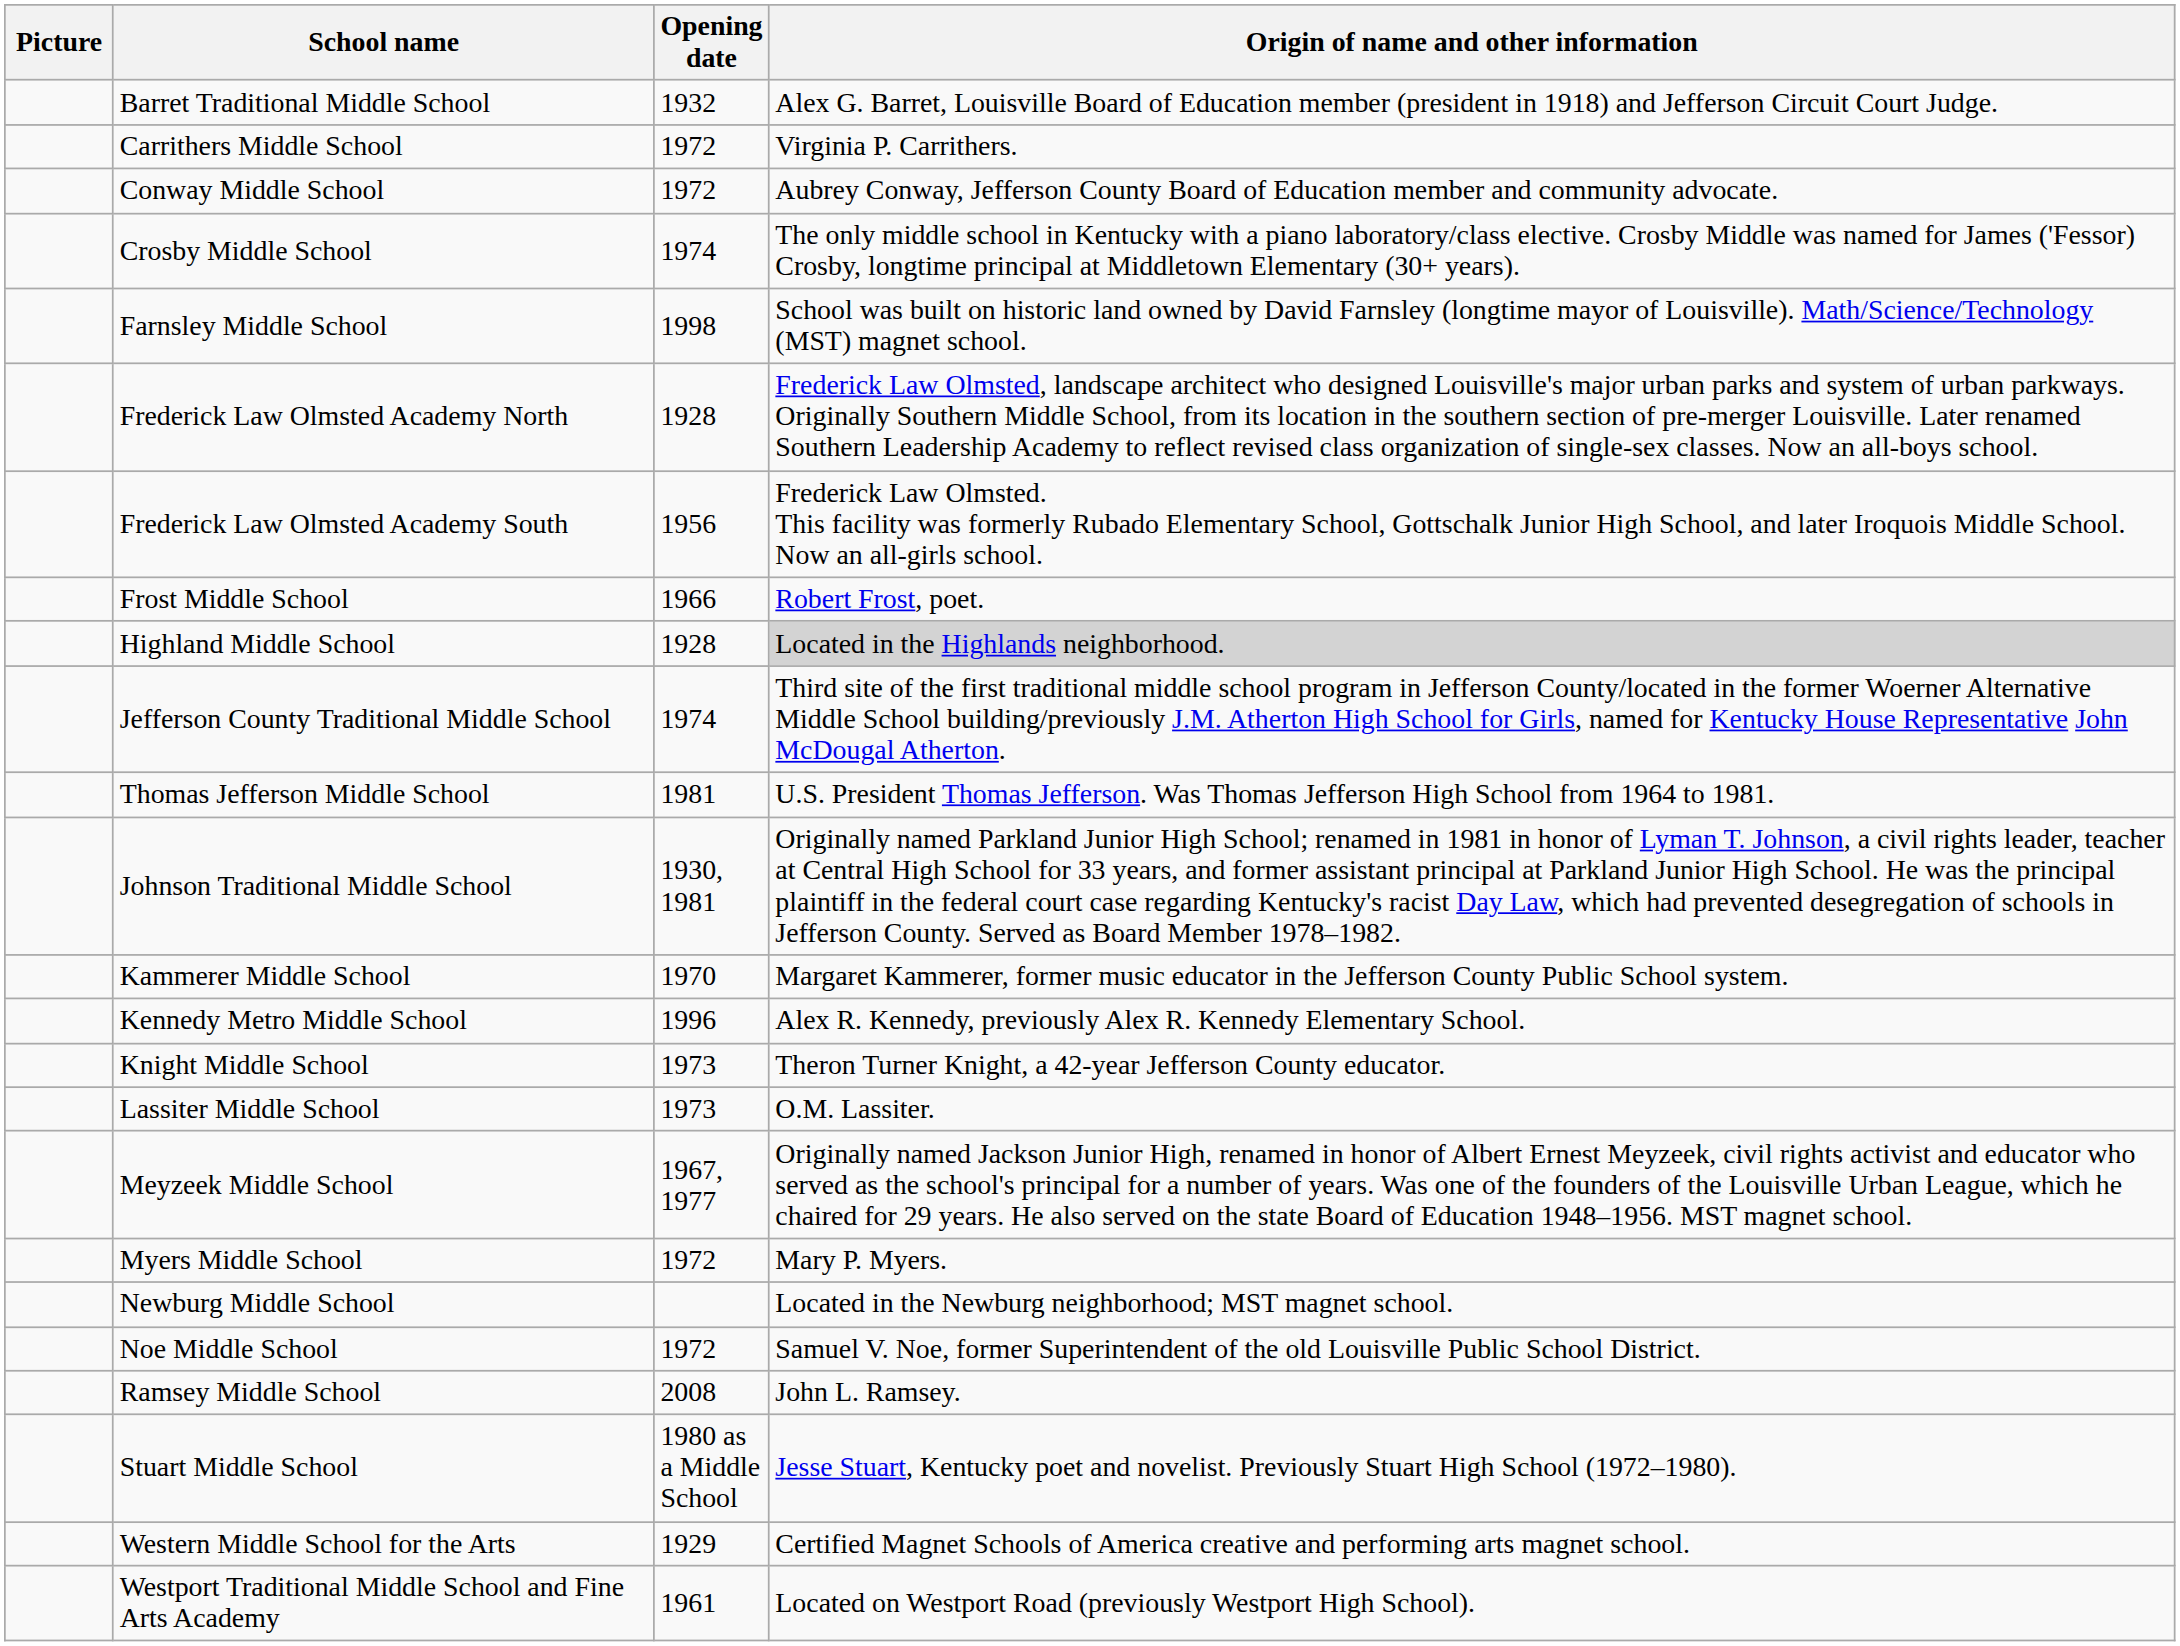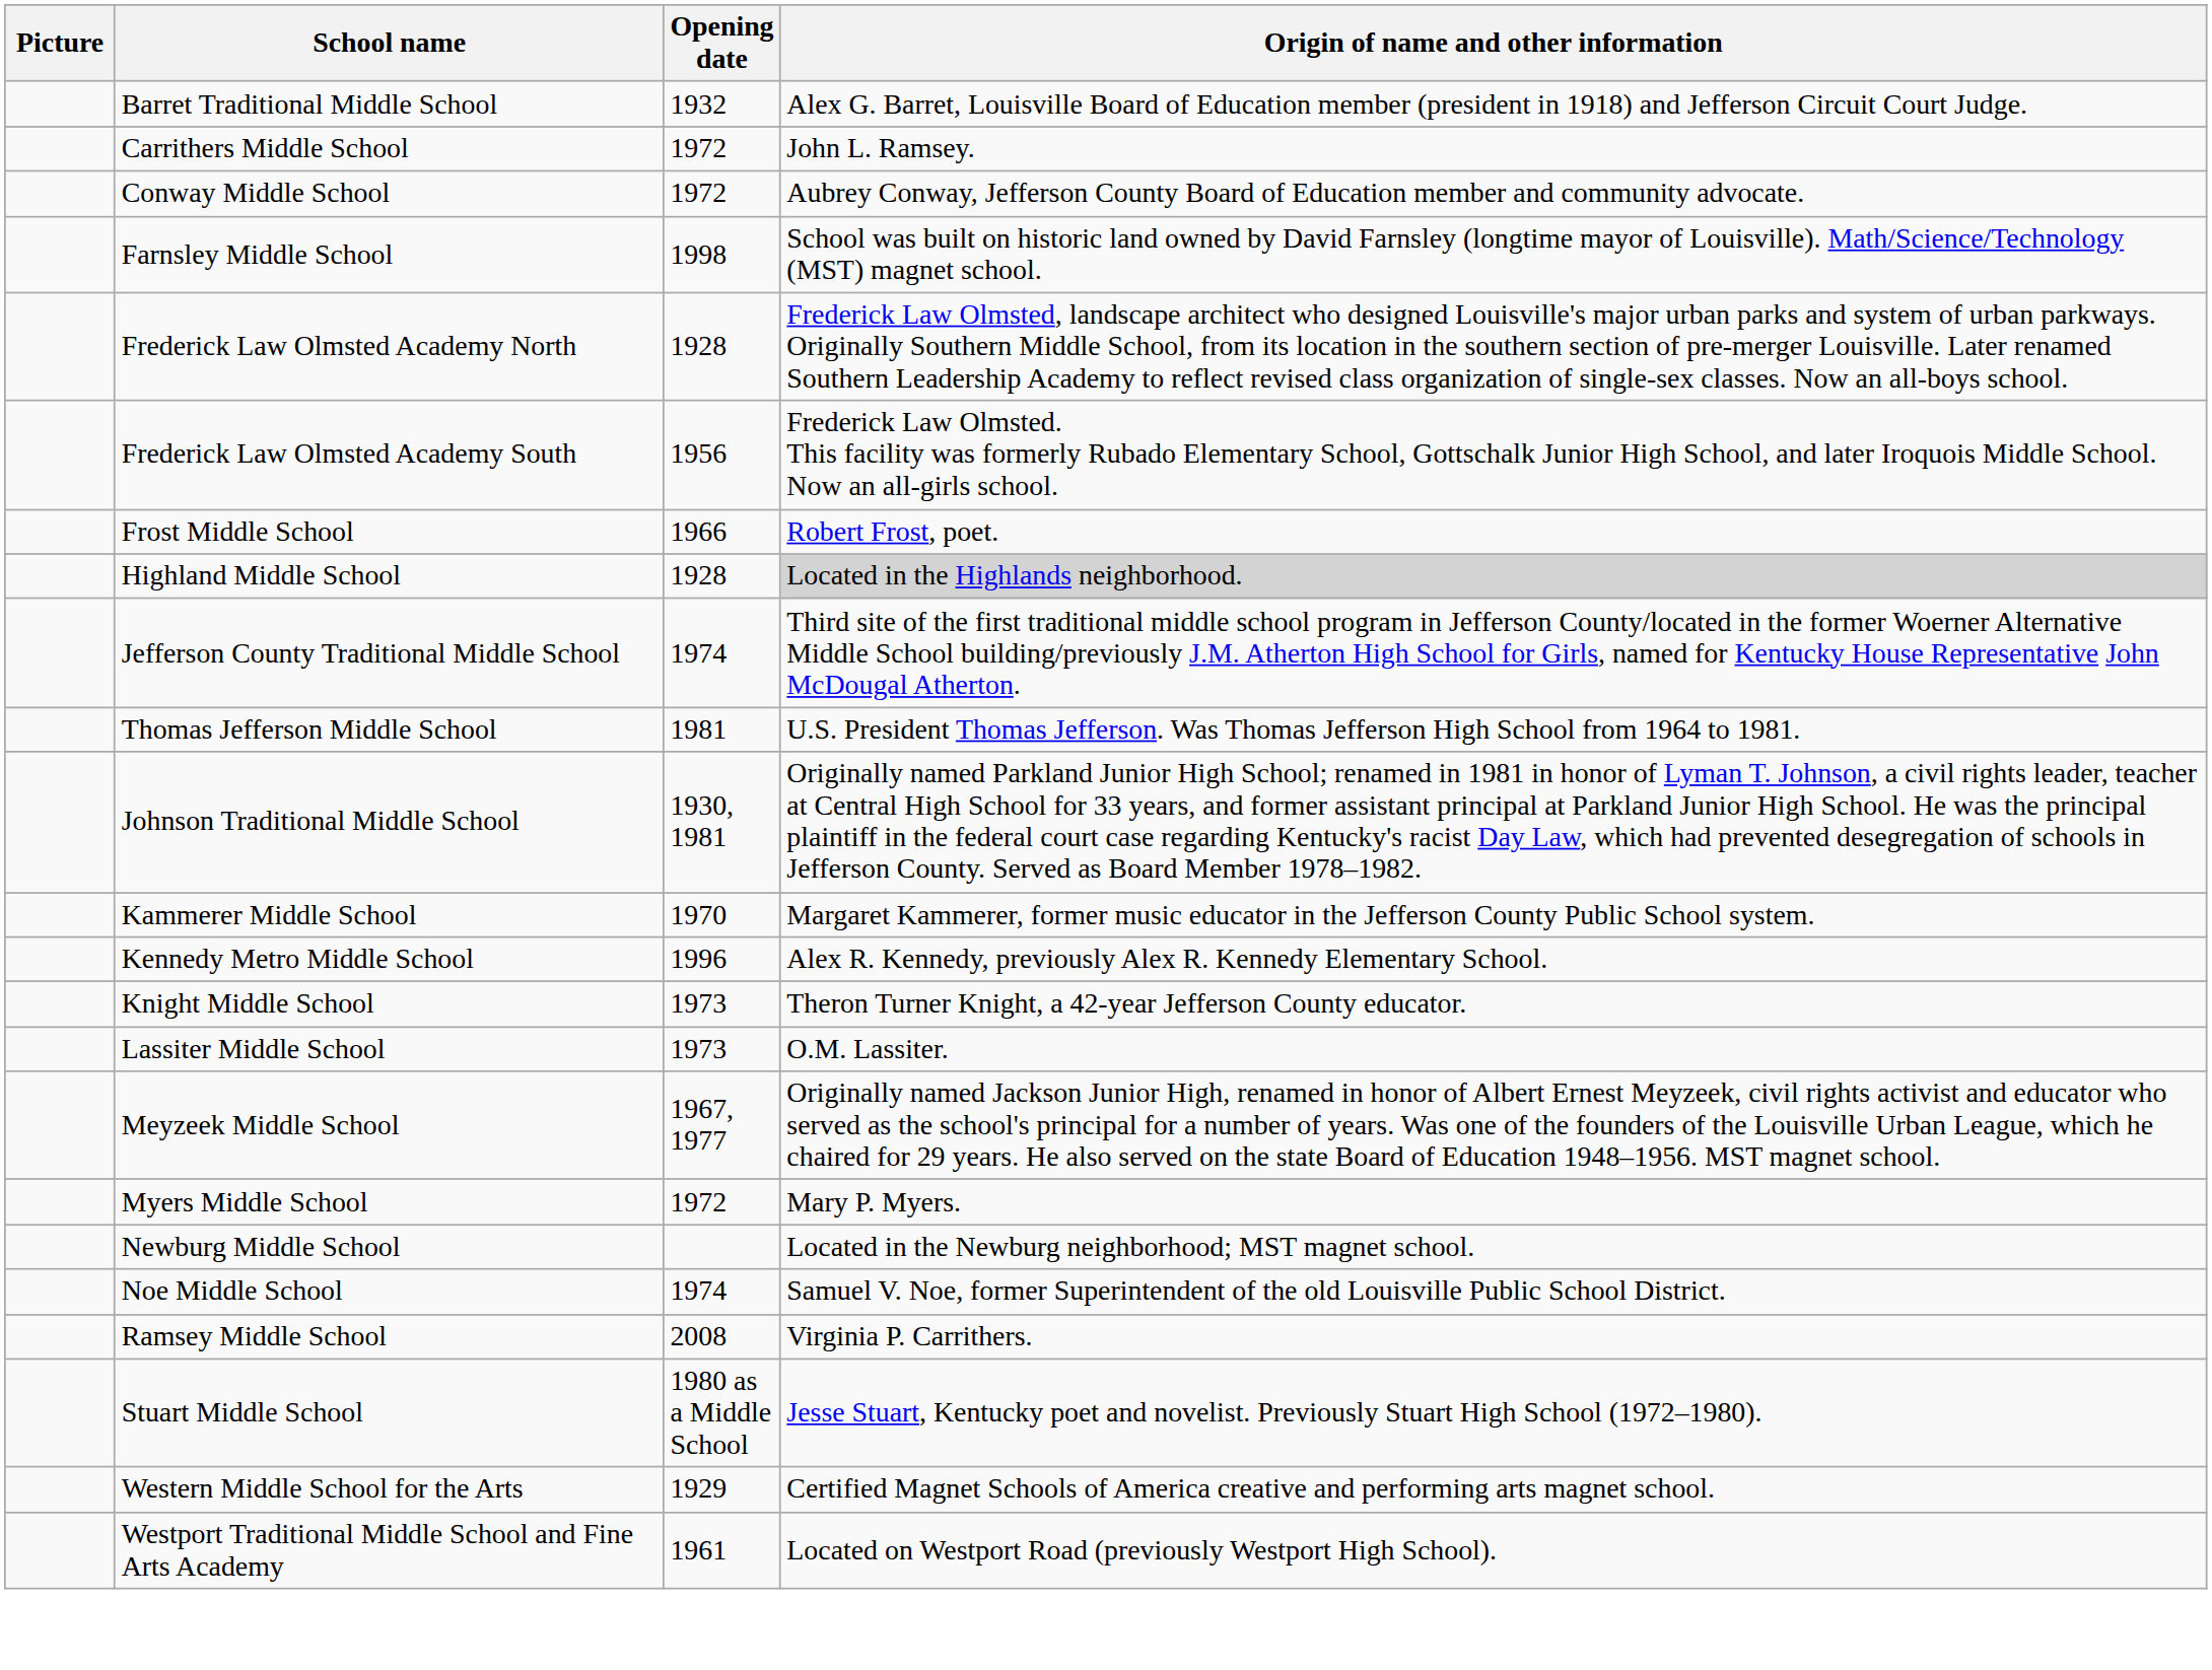Carrithers Middle School | Origin of name and other information: Virginia P. Carrithers. -> John L. Ramsey.
- row: Crosby Middle School | 1974 | The only middle school in Kentucky with a piano laboratory/class elective. Crosby Middle was named for James ('Fessor) Crosby, longtime principal at Middletown Elementary (30+ years).
Noe Middle School | Opening date: 1972 -> 1974
Ramsey Middle School | Origin of name and other information: John L. Ramsey. -> Virginia P. Carrithers.
